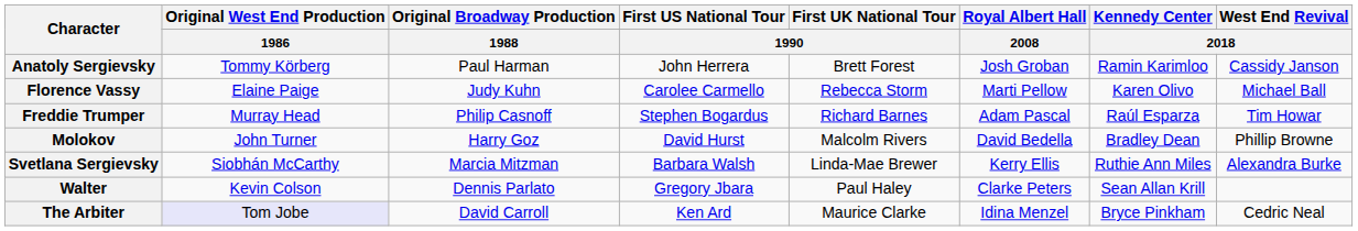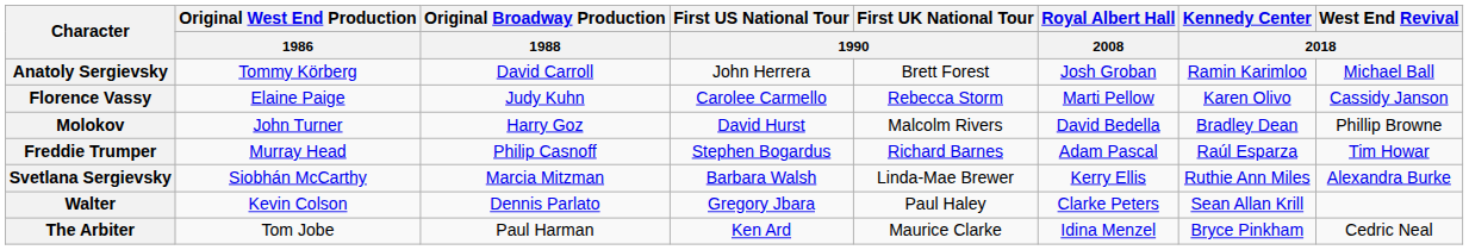Anatoly Sergievsky | Original Broadway Production / 1988: Paul Harman -> David Carroll
Anatoly Sergievsky | West End Revival / 2018: Cassidy Janson -> Michael Ball
Florence Vassy | West End Revival / 2018: Michael Ball -> Cassidy Janson
rows swapped: Freddie Trumper <-> Molokov
The Arbiter | Original West End Production / 1986: lavender background -> no background
The Arbiter | Original Broadway Production / 1988: David Carroll -> Paul Harman
